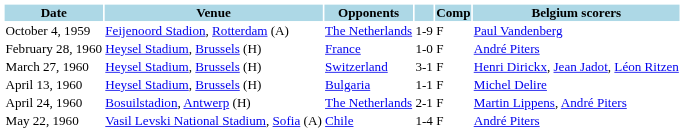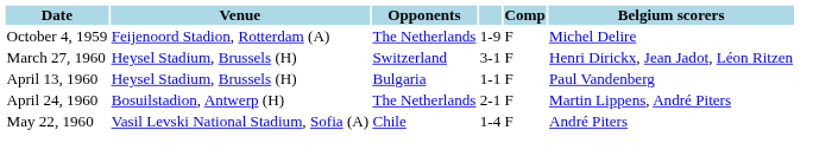October 4, 1959 | Belgium scorers: Paul Vandenberg -> Michel Delire
- row: February 28, 1960 | Heysel Stadium, Brussels (H) | France | 1-0 | F | André Piters
April 13, 1960 | Belgium scorers: Michel Delire -> Paul Vandenberg
